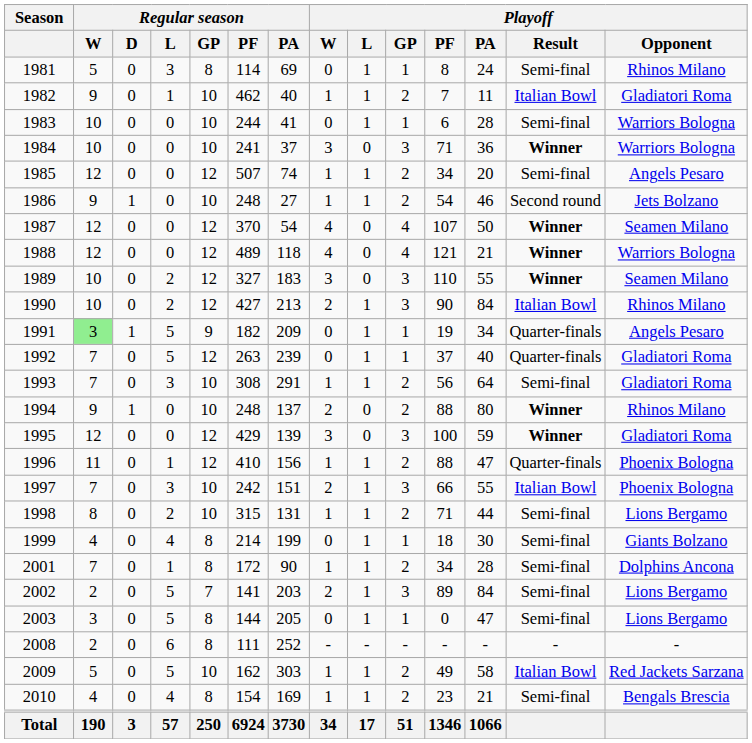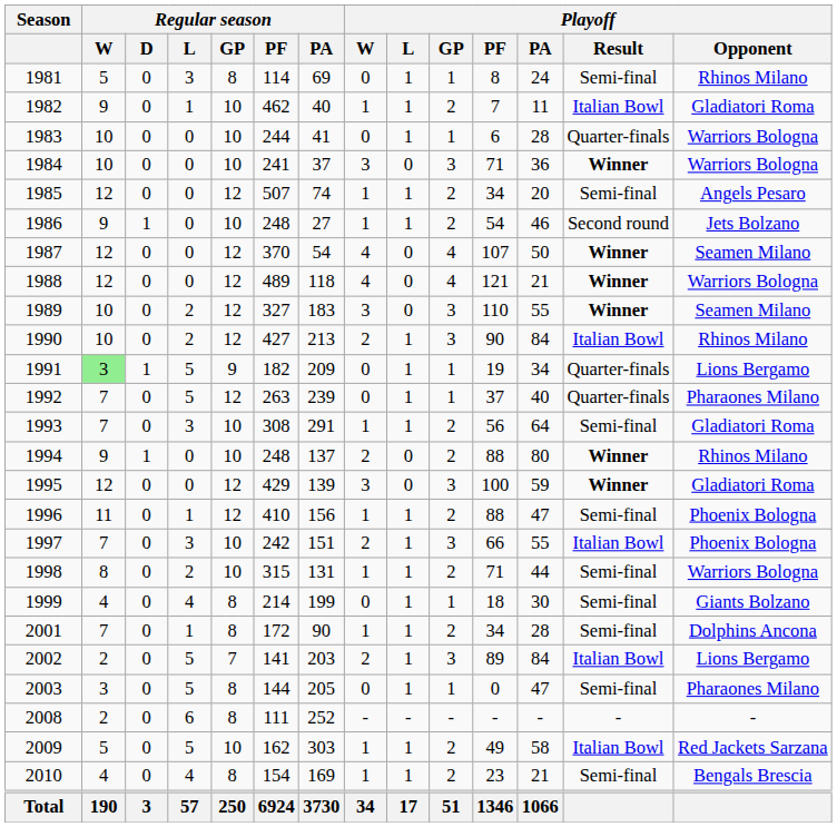1983 | Playoff / Result: Semi-final -> Quarter-finals
1991 | Playoff / Opponent: Angels Pesaro -> Lions Bergamo
1992 | Playoff / Opponent: Gladiatori Roma -> Pharaones Milano
1996 | Playoff / Result: Quarter-finals -> Semi-final
1998 | Playoff / Opponent: Lions Bergamo -> Warriors Bologna
2002 | Playoff / Result: Semi-final -> Italian Bowl
2003 | Playoff / Opponent: Lions Bergamo -> Pharaones Milano
